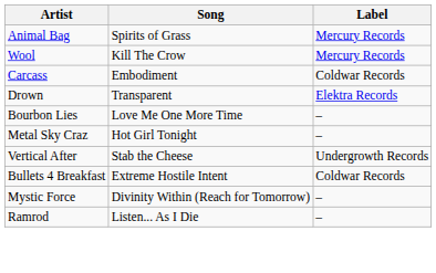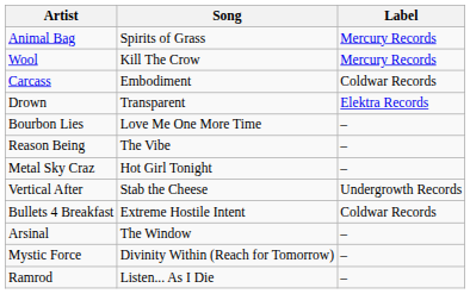+ row: Reason Being | The Vibe | –
+ row: Arsinal | The Window | –
